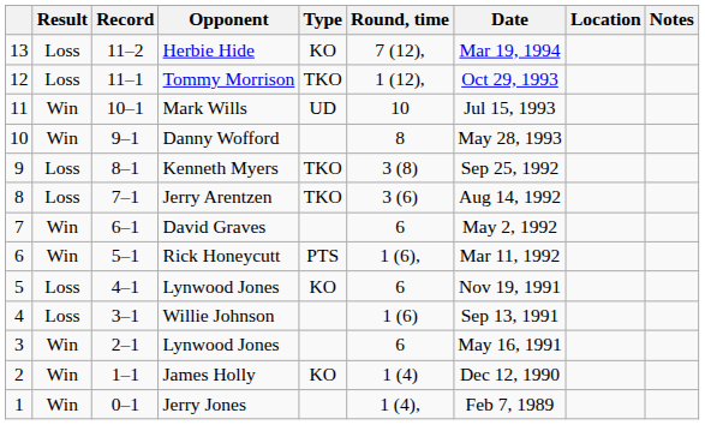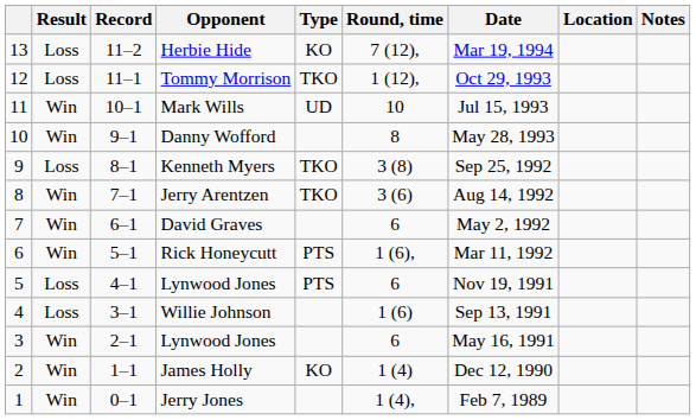Jerry Arentzen | Result: Loss -> Win
5 / Lynwood Jones | Type: KO -> PTS
